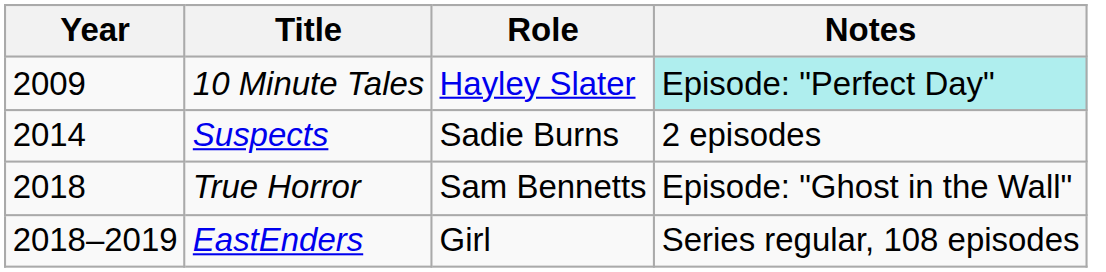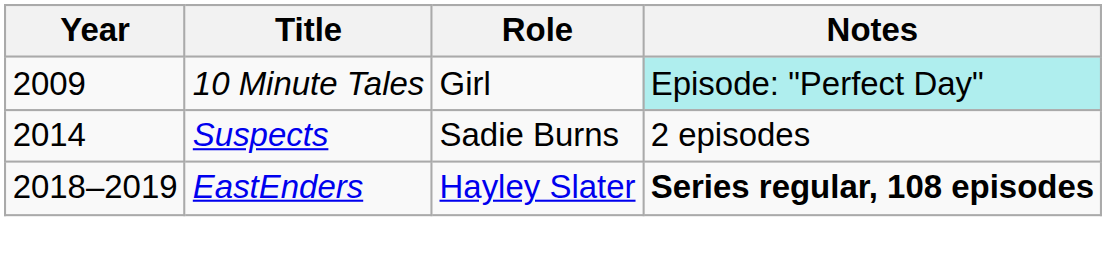10 Minute Tales | Role: Hayley Slater -> Girl
- row: 2018 | True Horror | Sam Bennetts | Episode: "Ghost in the Wall"
EastEnders | Role: Girl -> Hayley Slater
EastEnders | Notes: normal -> bold
